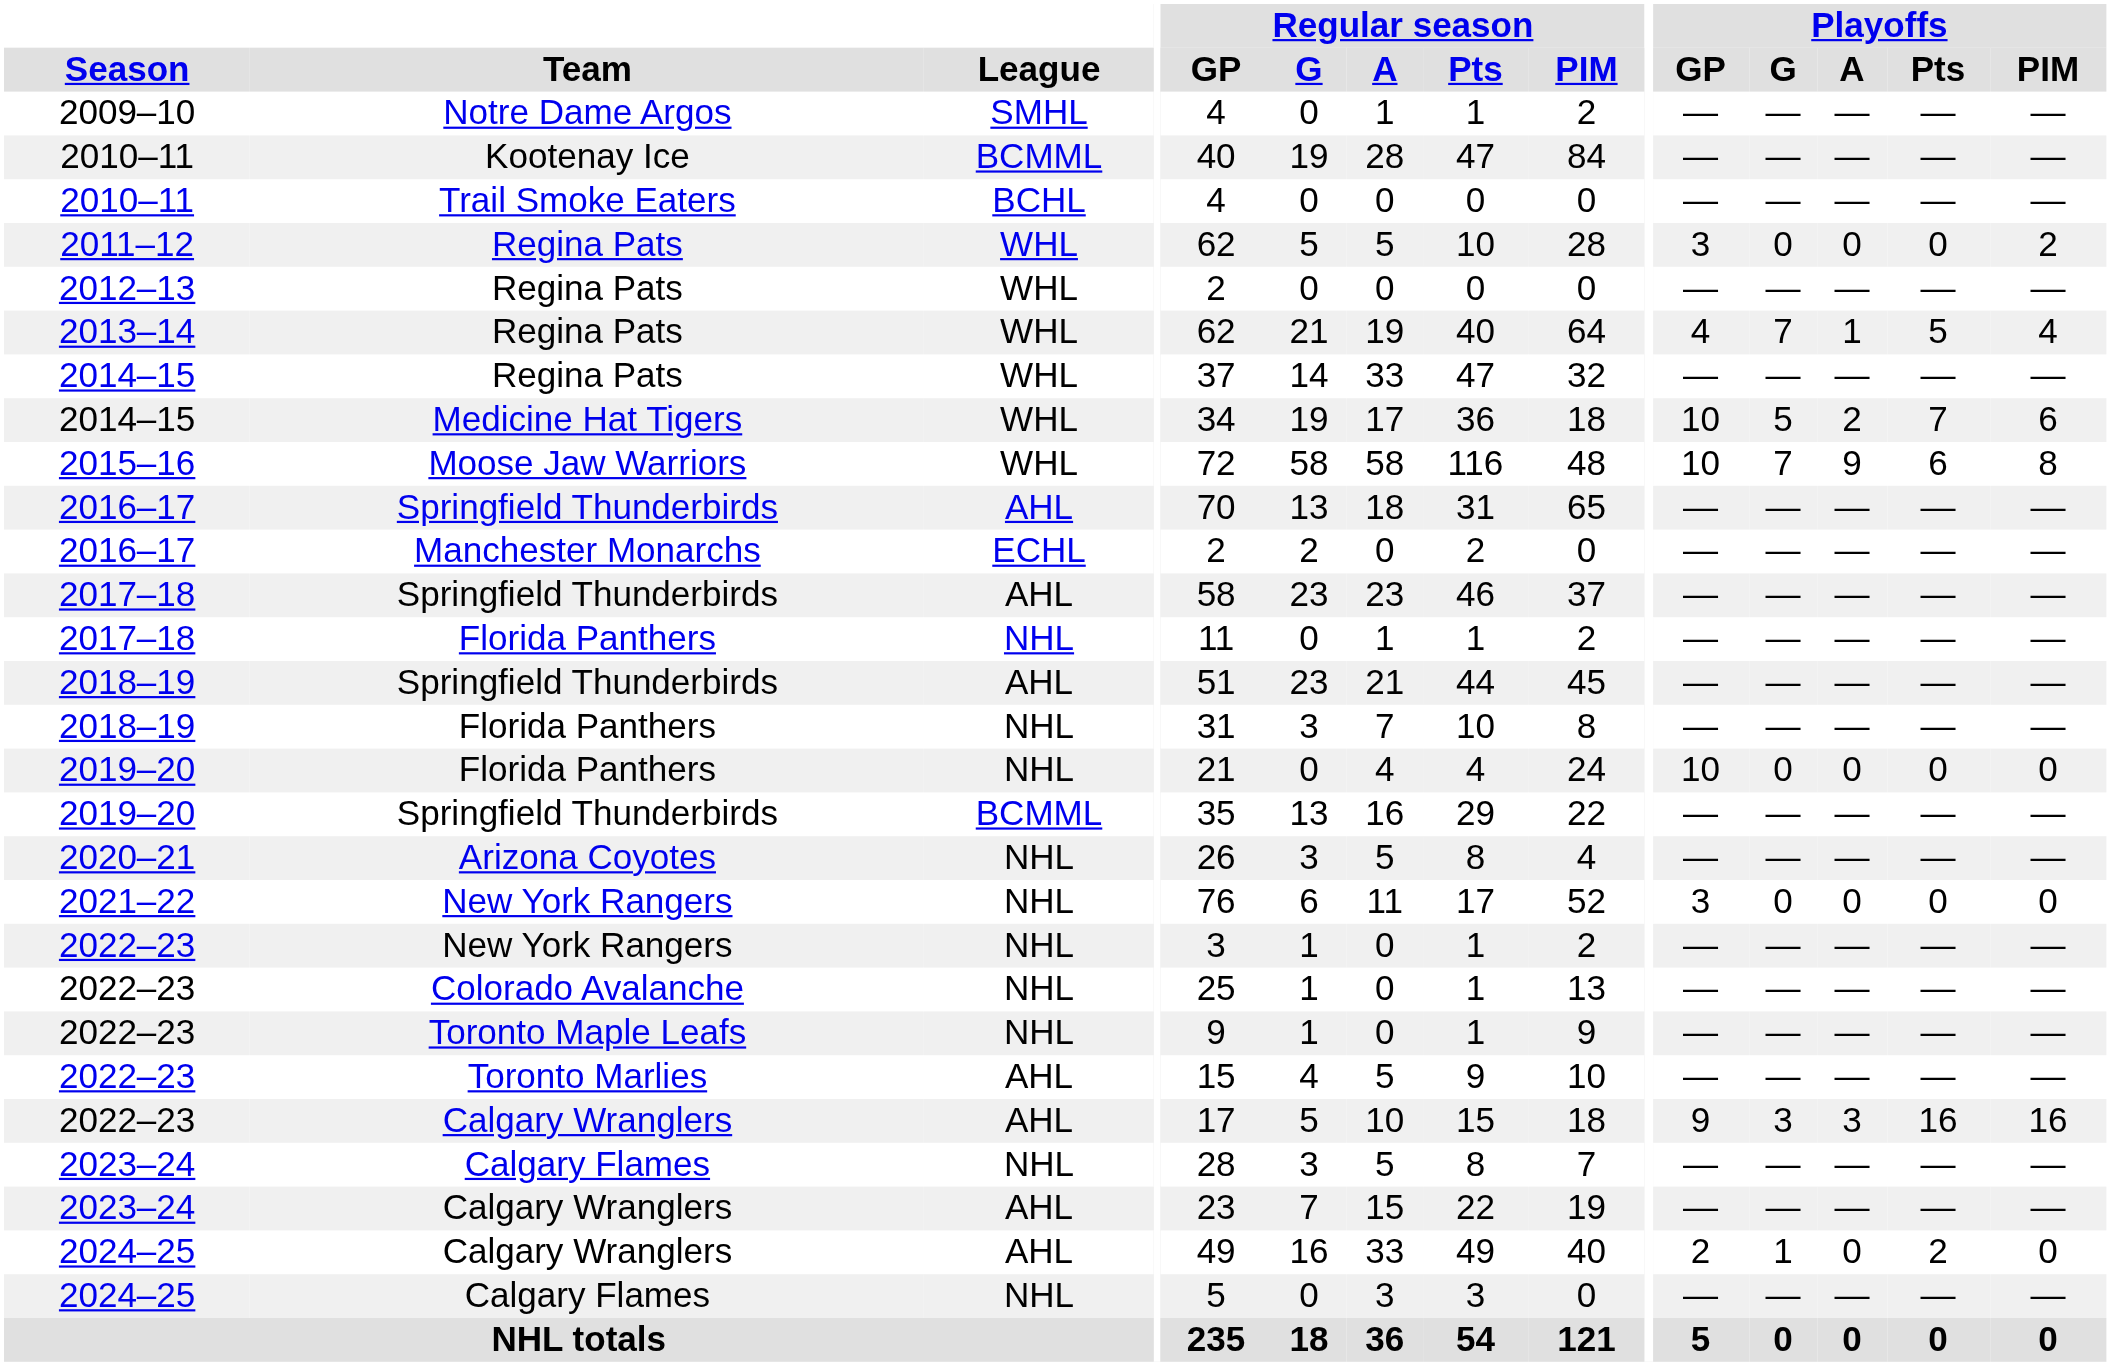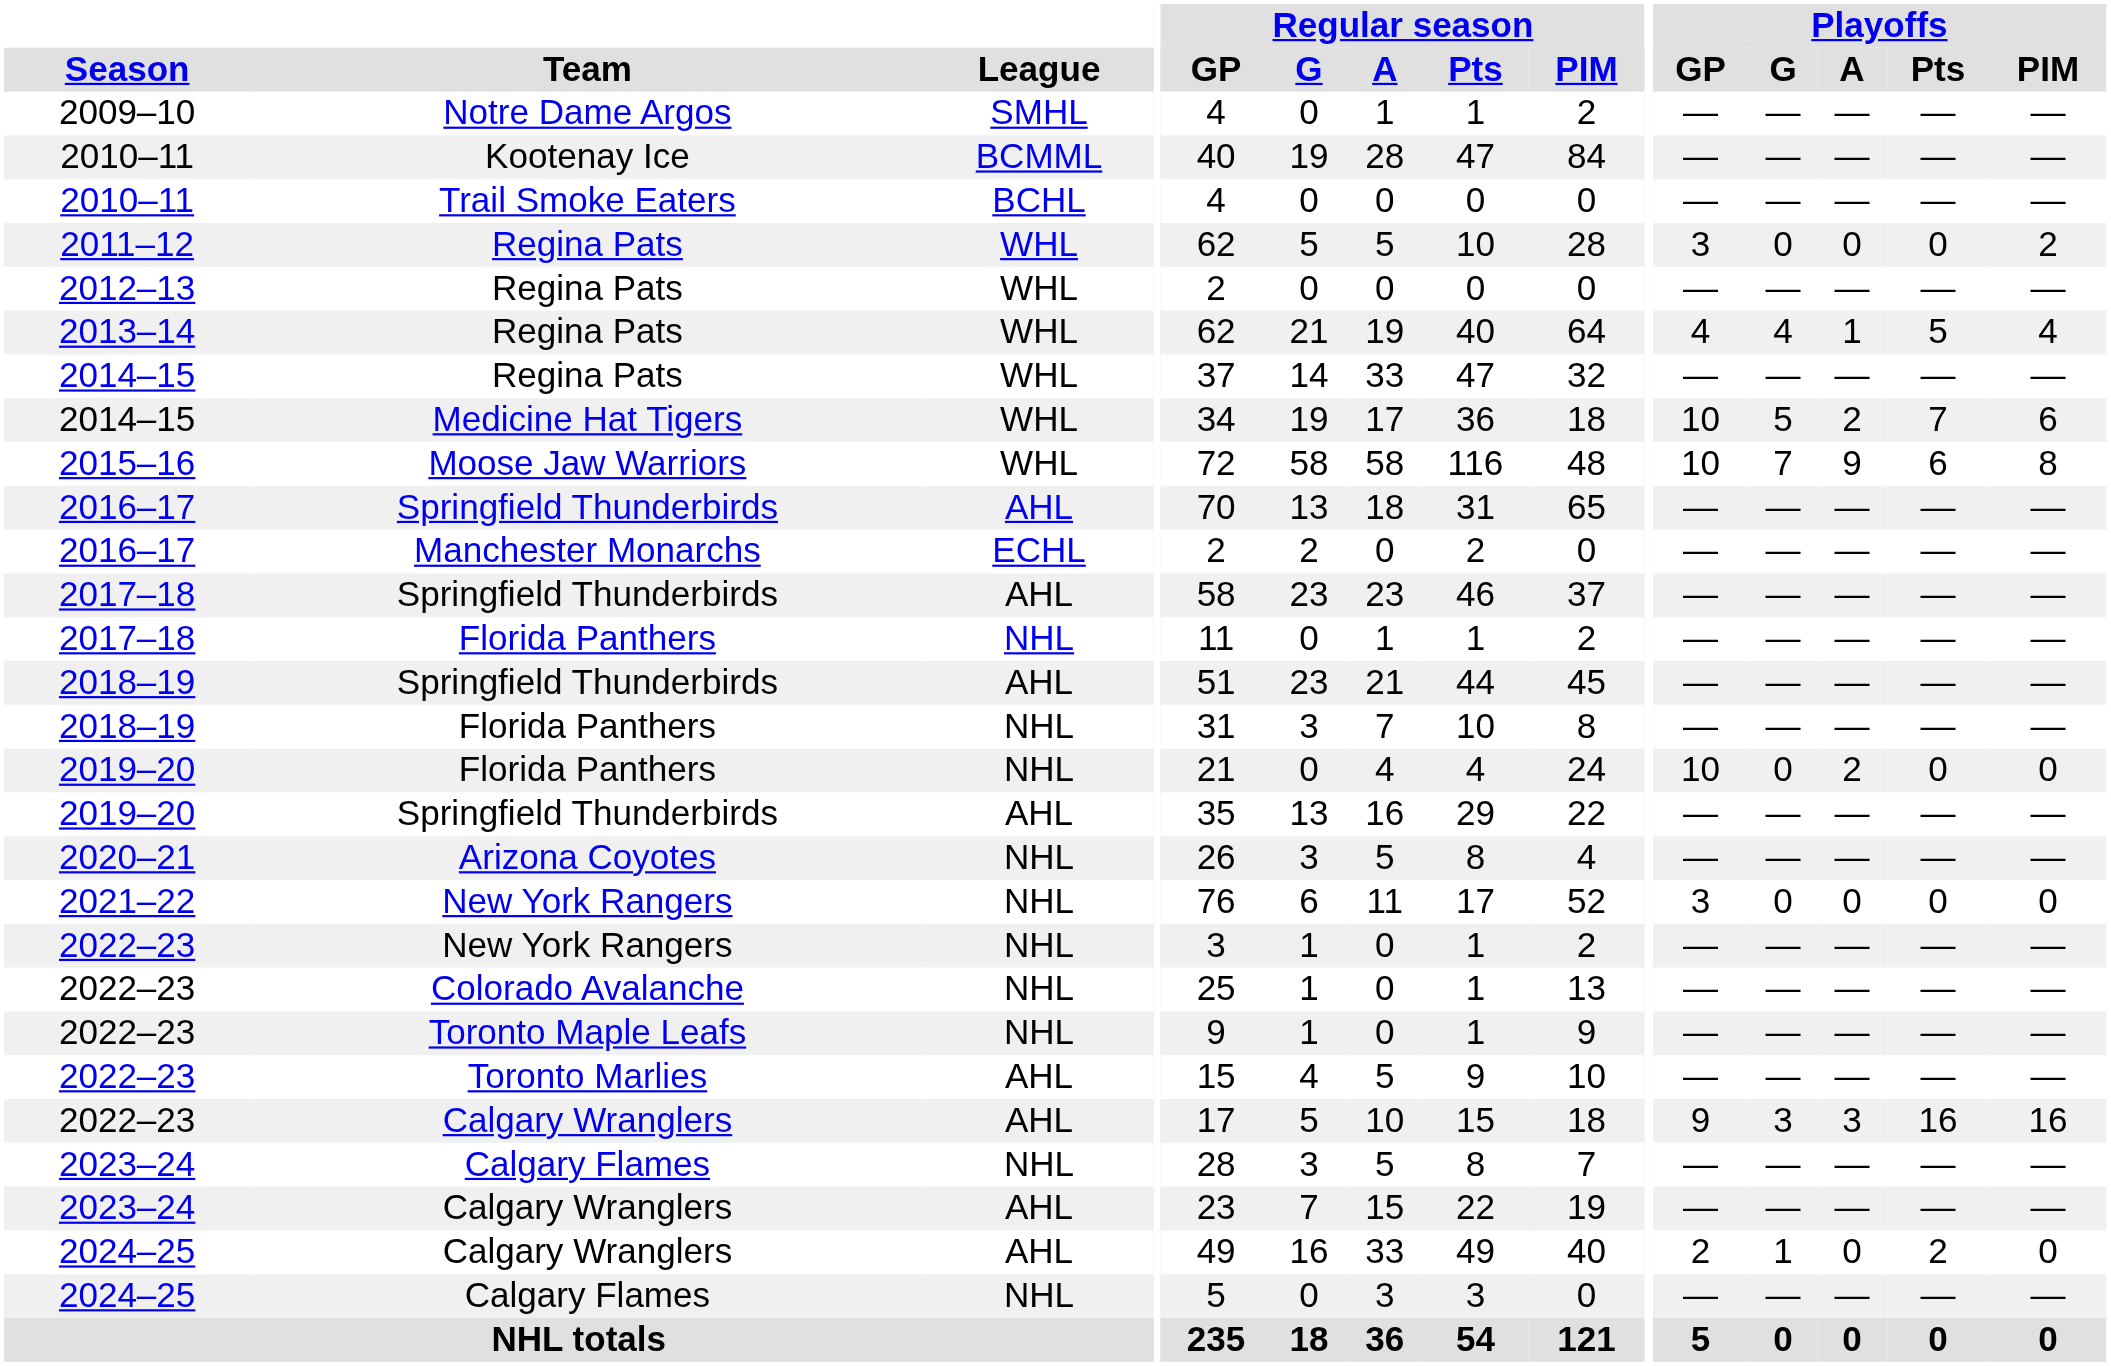2013–14 | Playoffs / G: 7 -> 4
2019–20 / Florida Panthers | Playoffs / A: 0 -> 2
2019–20 / Springfield Thunderbirds | League: BCMML -> AHL
